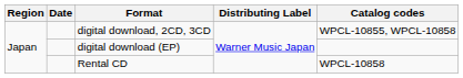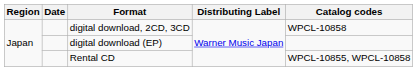digital download, 2CD, 3CD | Catalog codes: WPCL-10855, WPCL-10858 -> WPCL-10858
Rental CD | Catalog codes: WPCL-10858 -> WPCL-10855, WPCL-10858
